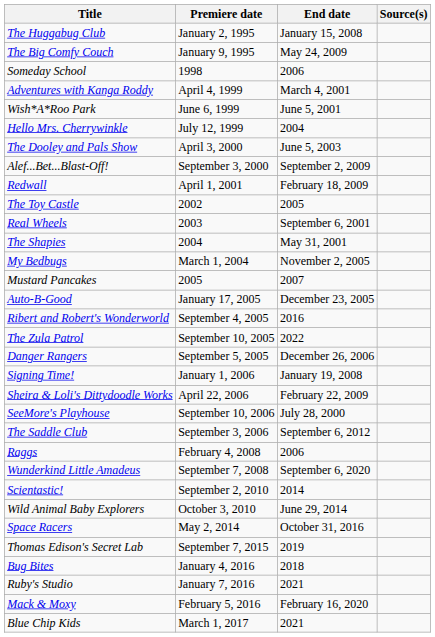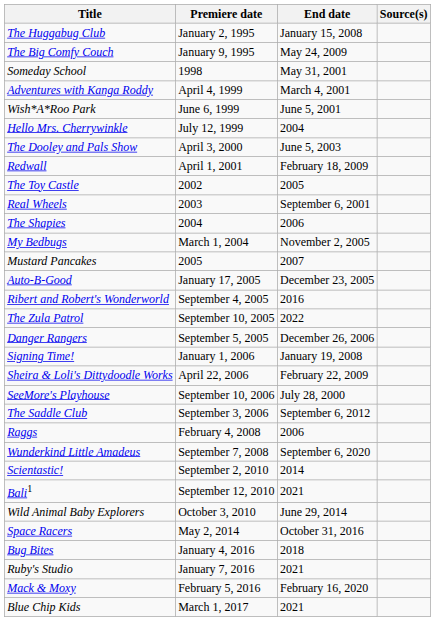Someday School | End date: 2006 -> May 31, 2001
- row: Alef...Bet...Blast-Off! | September 3, 2000 | September 2, 2009
The Shapies | End date: May 31, 2001 -> 2006
+ row: Bali1 | September 12, 2010 | 2021
- row: Thomas Edison's Secret Lab | September 7, 2015 | 2019
